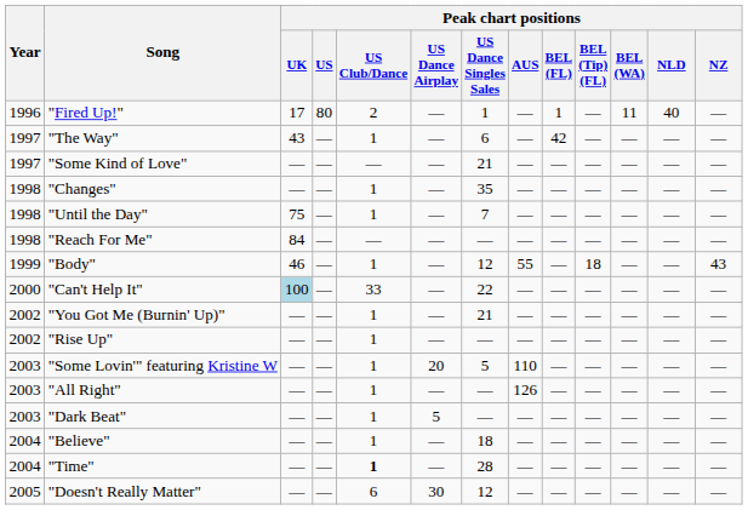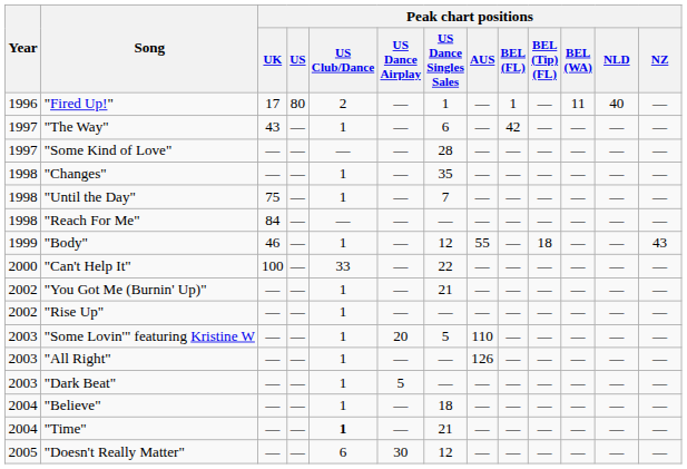"Some Kind of Love" | Peak chart positions / US Dance Singles Sales: 21 -> 28
"Can't Help It" | Peak chart positions / UK: lightblue background -> no background
"Time" | Peak chart positions / US Dance Singles Sales: 28 -> 21
